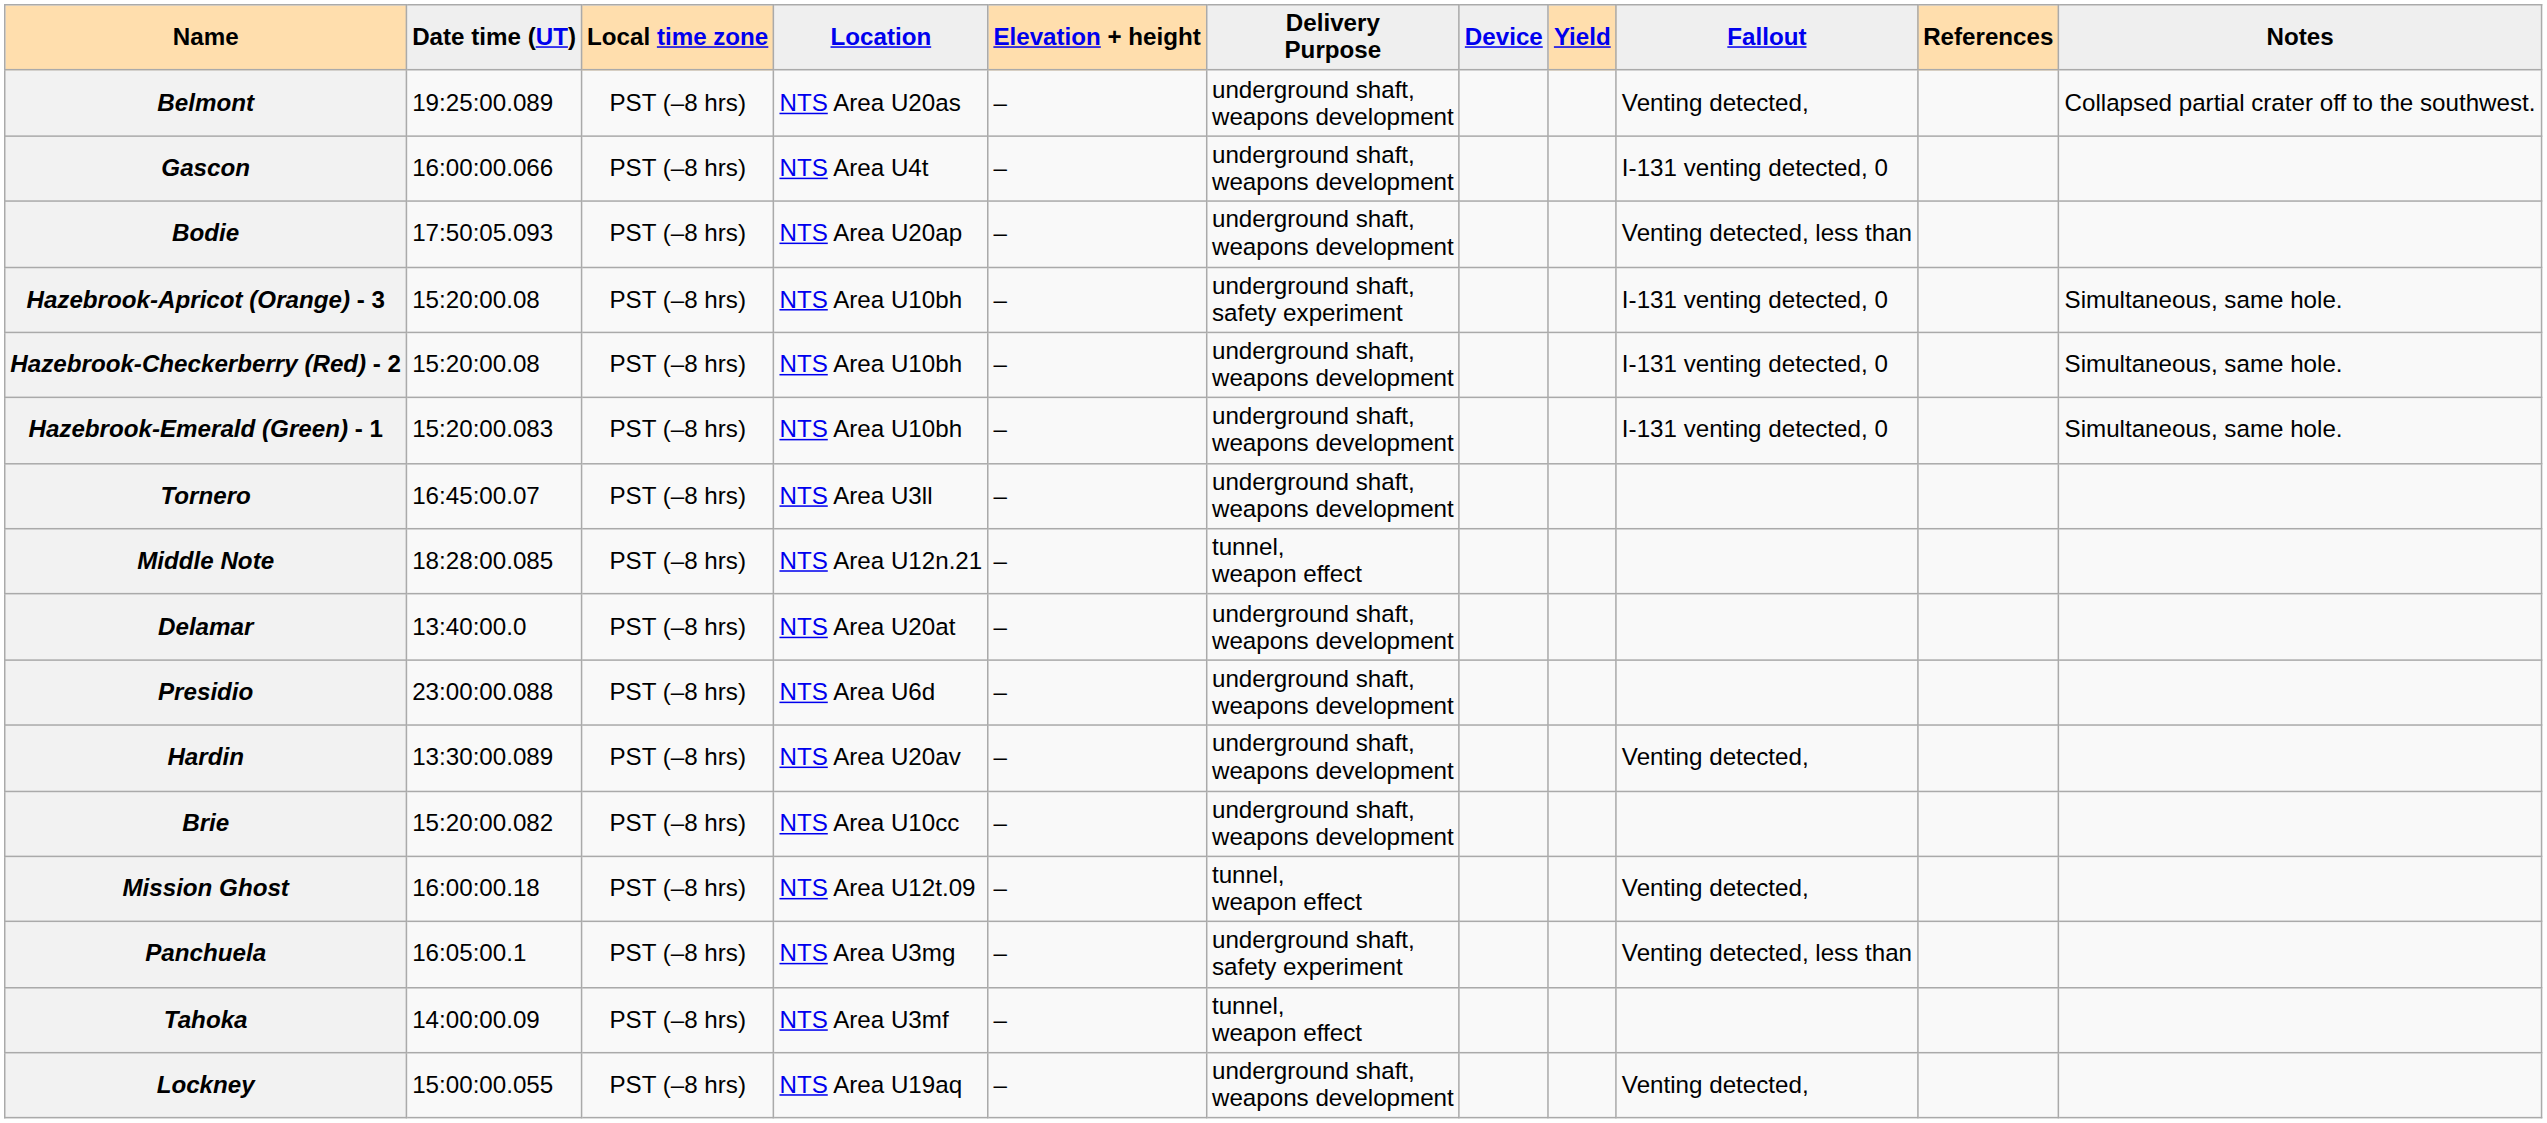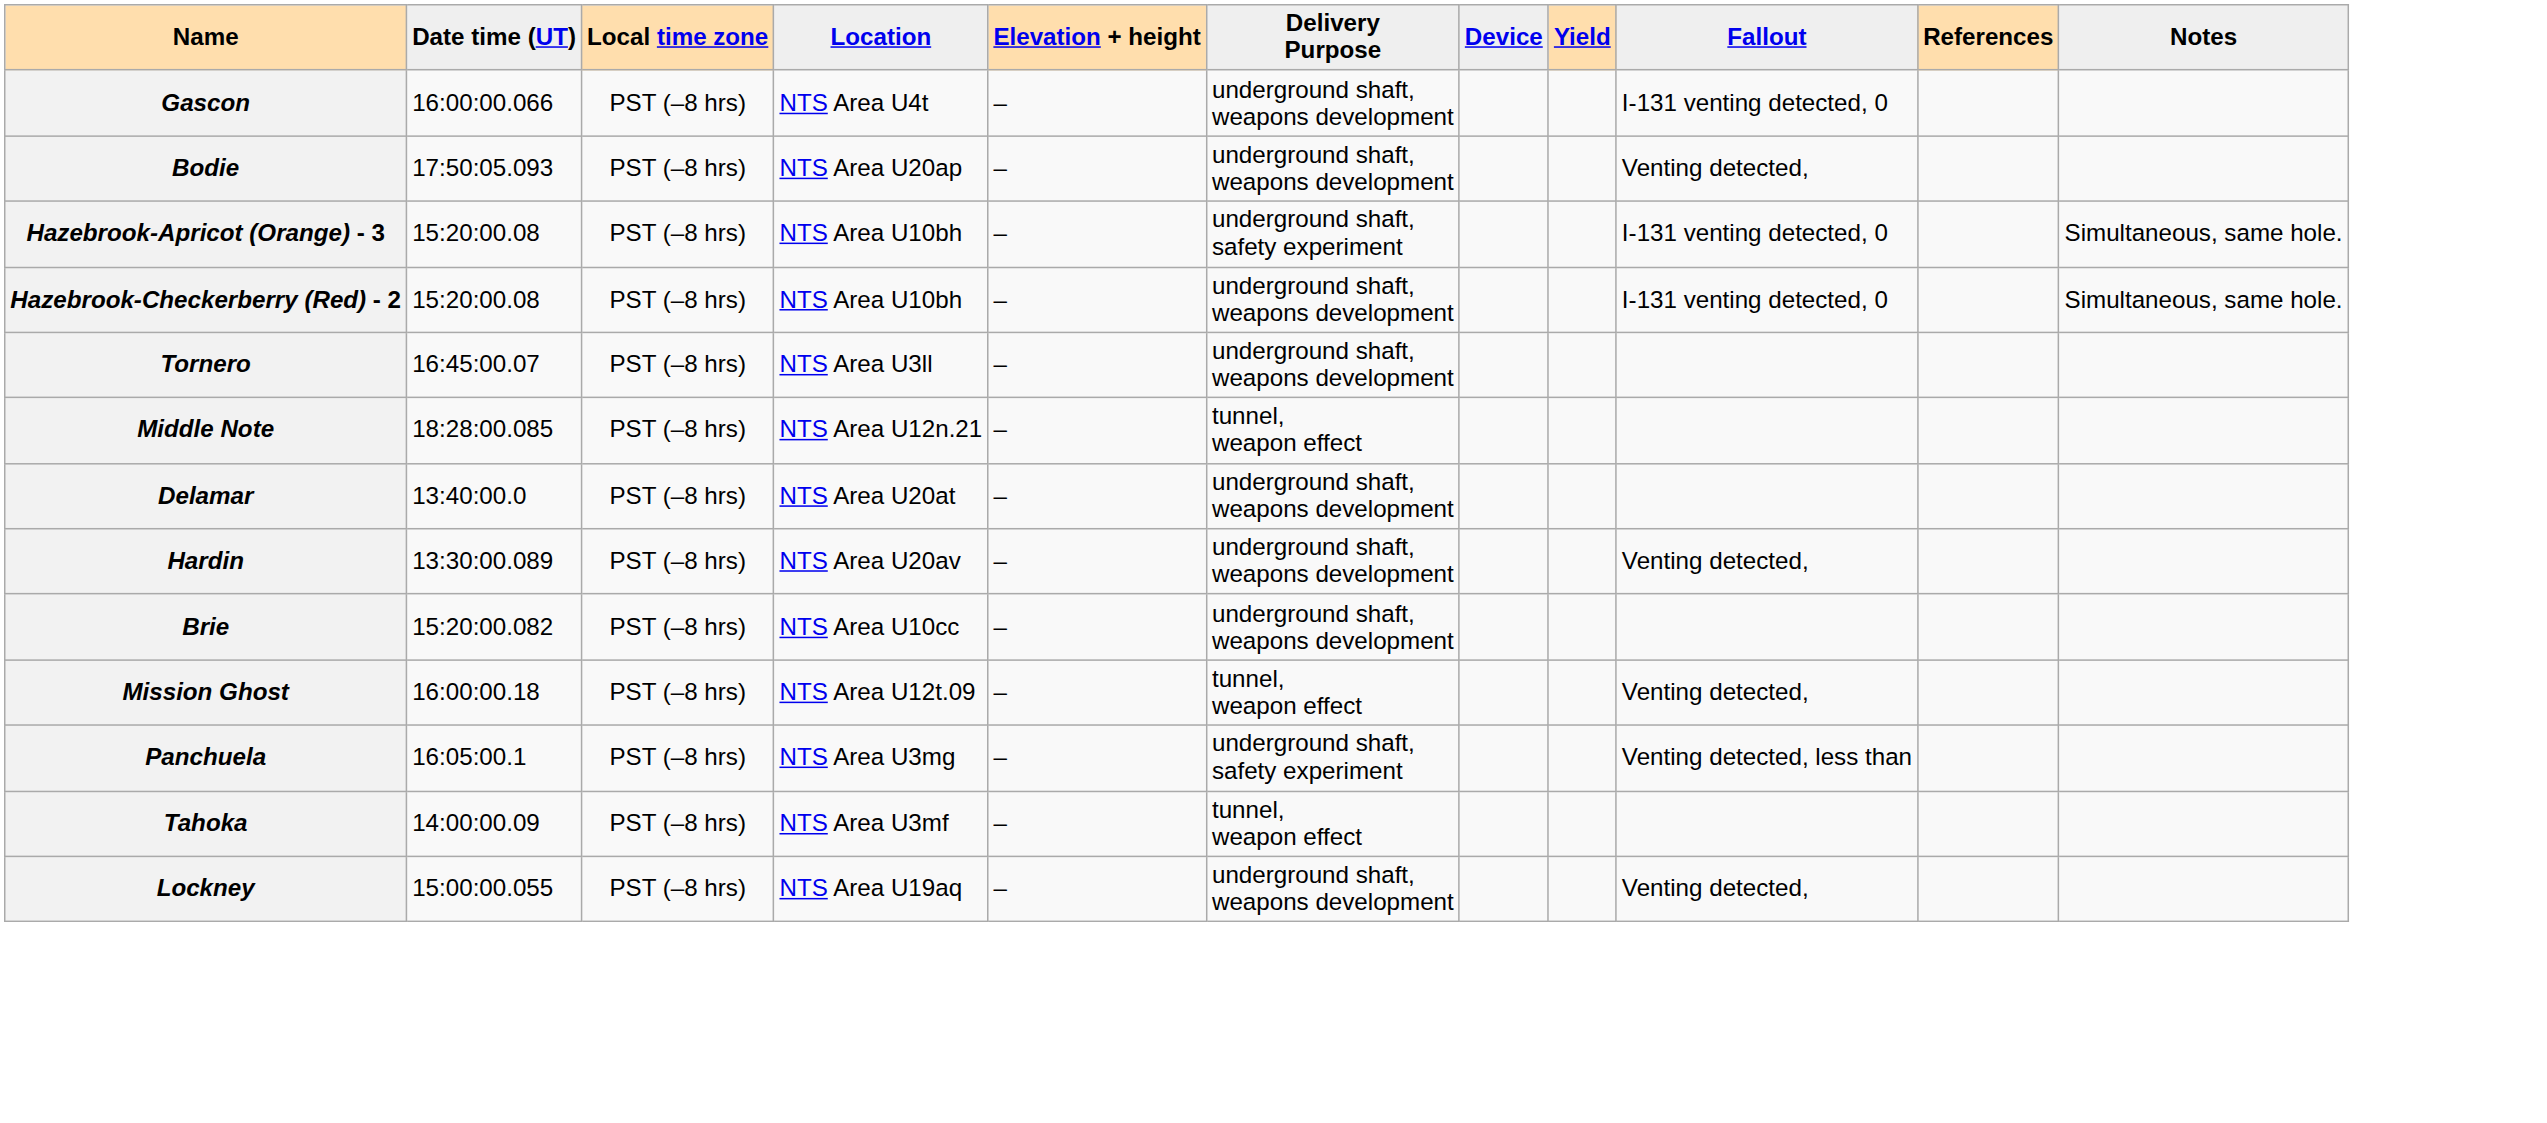- row: Belmont | 19:25:00.089 | PST (–8 hrs) | NTS Area U20as | – | underground shaft, weapons development | Venting detected, | Collapsed partial crater off to the southwest.
Bodie | Fallout: Venting detected, less than -> Venting detected,
- row: Hazebrook-Emerald (Green) - 1 | 15:20:00.083 | PST (–8 hrs) | NTS Area U10bh | – | underground shaft, weapons development | I-131 venting detected, 0 | Simultaneous, same hole.
- row: Presidio | 23:00:00.088 | PST (–8 hrs) | NTS Area U6d | – | underground shaft, weapons development
